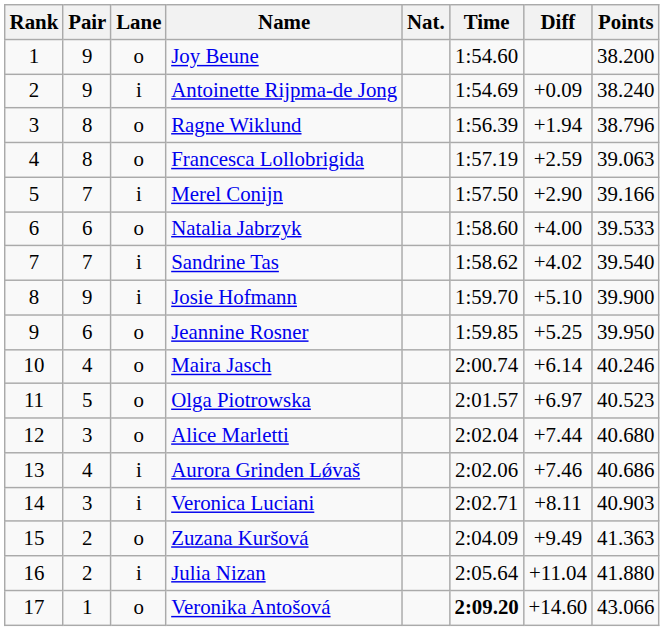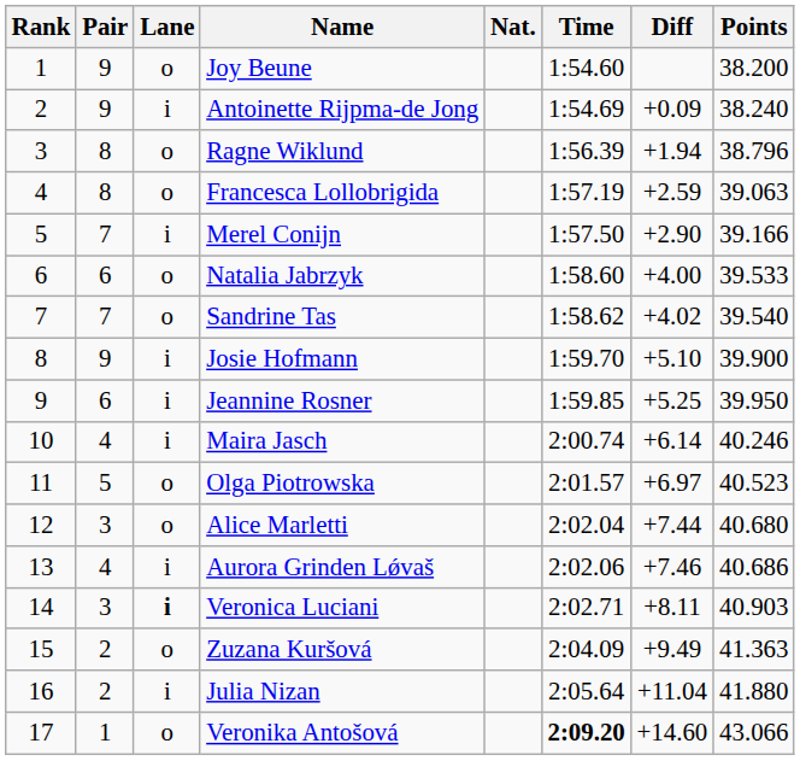Sandrine Tas | Lane: i -> o
Jeannine Rosner | Lane: o -> i
Maira Jasch | Lane: o -> i
Veronica Luciani | Lane: normal -> bold
